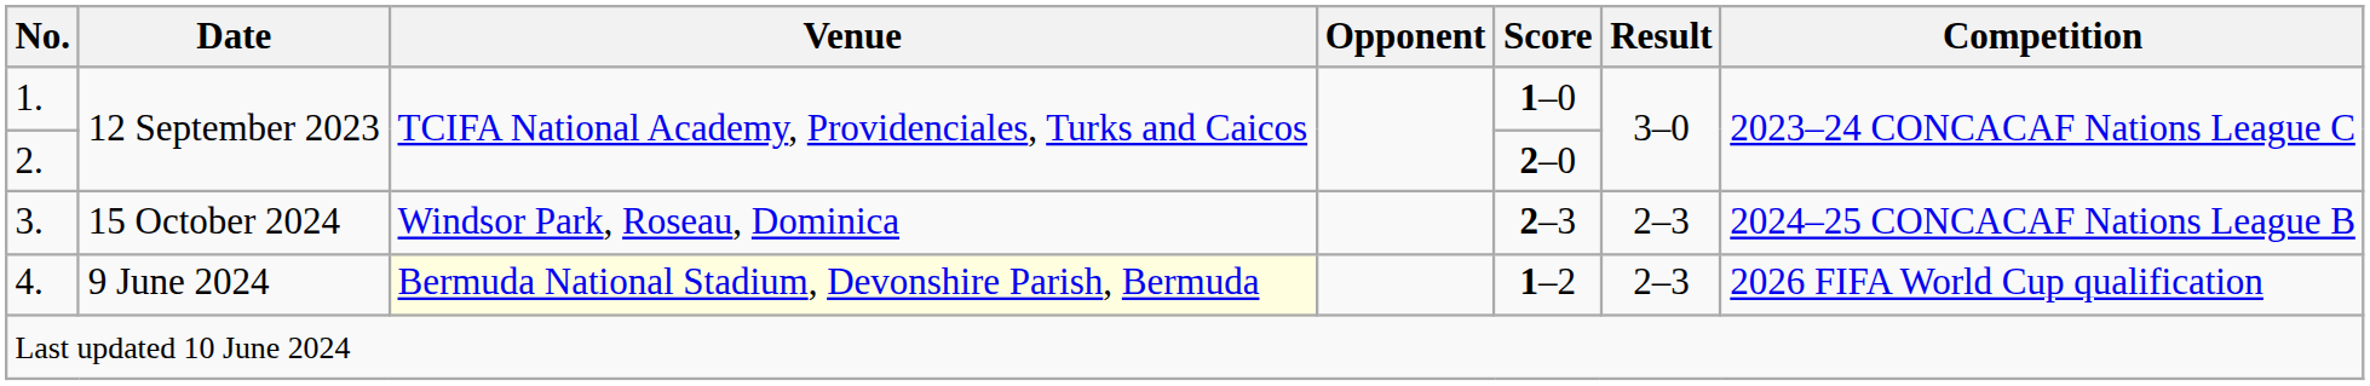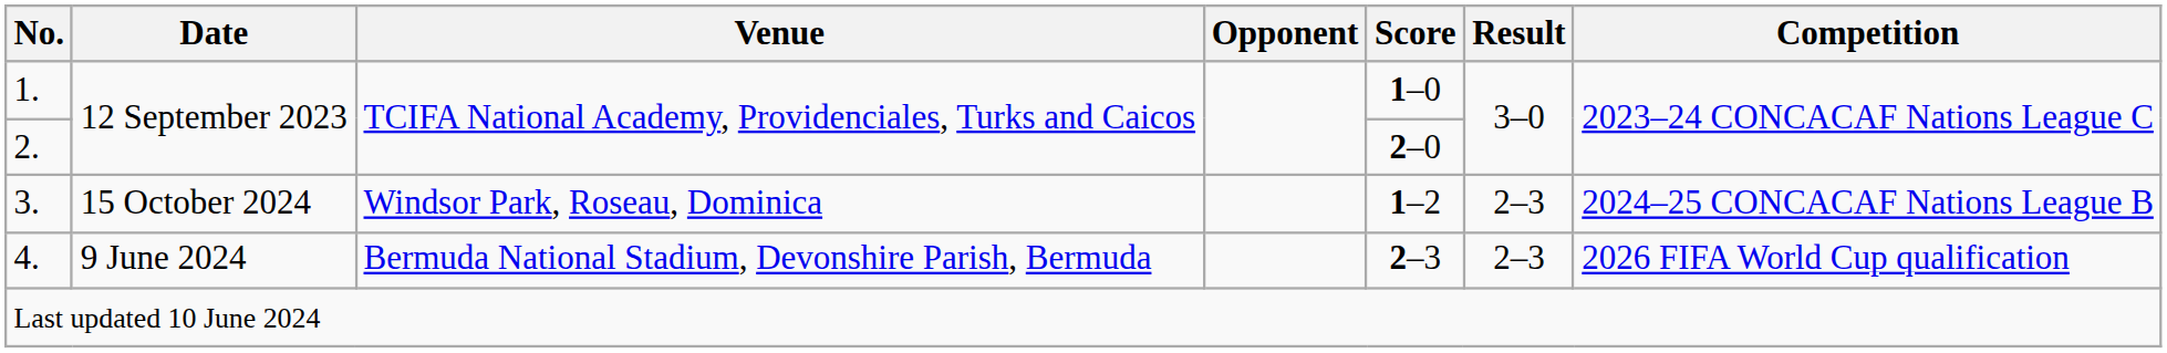3. | Score: 2–3 -> 1–2
4. | Venue: lightyellow background -> no background
4. | Score: 1–2 -> 2–3
